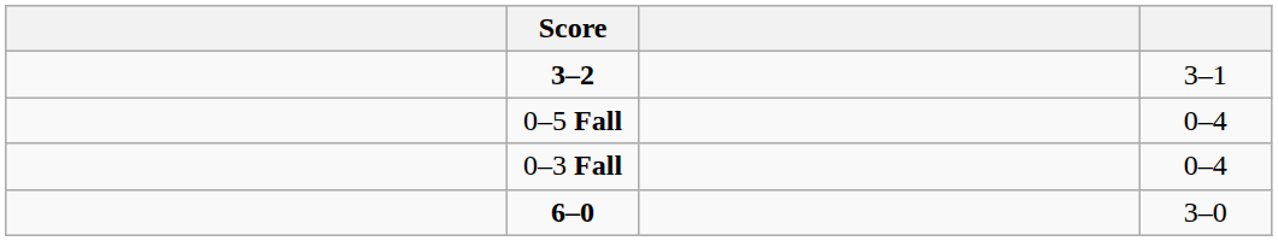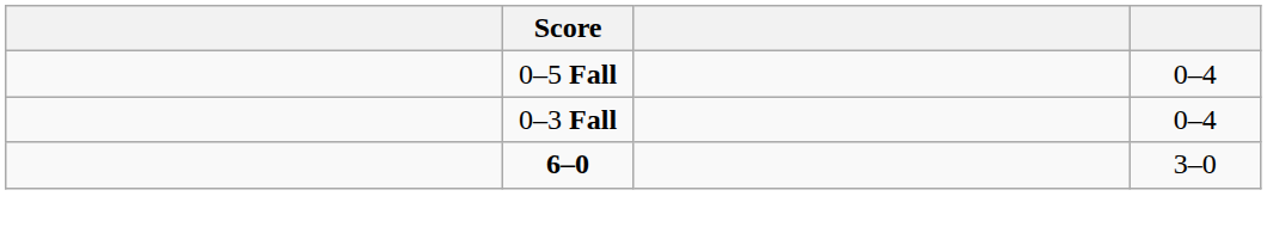- row: 3–2 | 3–1
